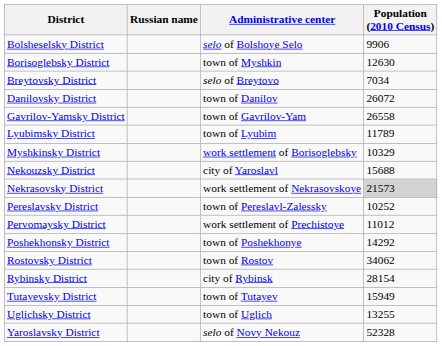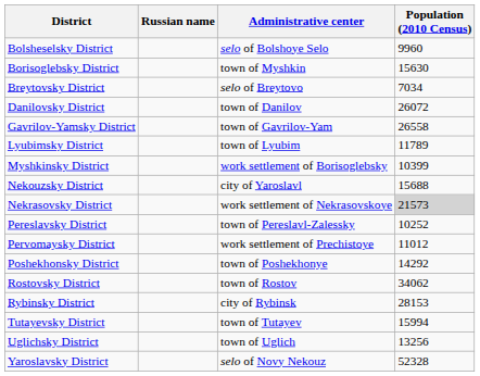Bolsheselsky District | Population (2010 Census): 9906 -> 9960
Borisoglebsky District | Population (2010 Census): 12630 -> 15630
Myshkinsky District | Population (2010 Census): 10329 -> 10399
Rybinsky District | Population (2010 Census): 28154 -> 28153
Tutayevsky District | Population (2010 Census): 15949 -> 15994
Uglichsky District | Population (2010 Census): 13255 -> 13256
